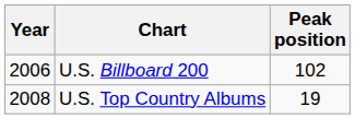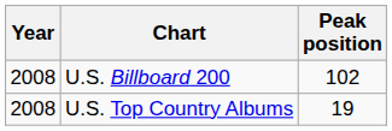U.S. Billboard 200 | Year: 2006 -> 2008
